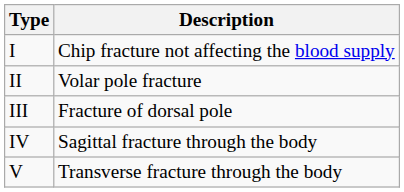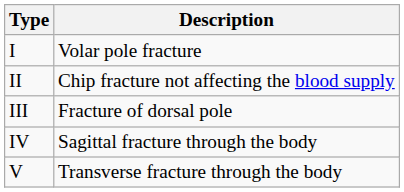I | Description: Chip fracture not affecting the blood supply -> Volar pole fracture
II | Description: Volar pole fracture -> Chip fracture not affecting the blood supply
